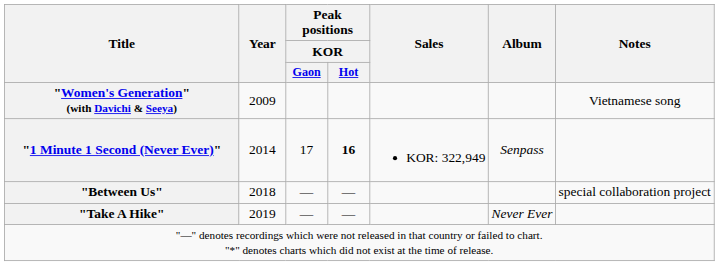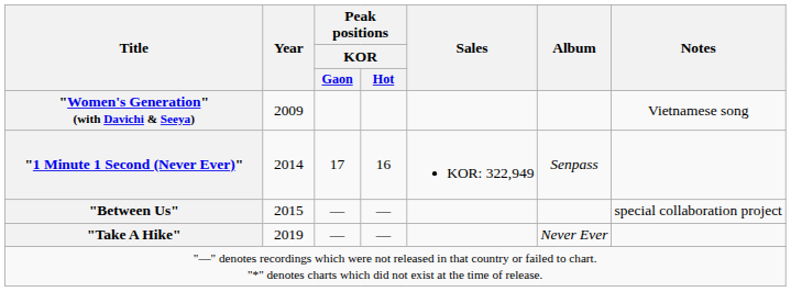"1 Minute 1 Second (Never Ever)" | Peak positions / KOR / Hot: bold -> normal
"Between Us" | Year: 2018 -> 2015
